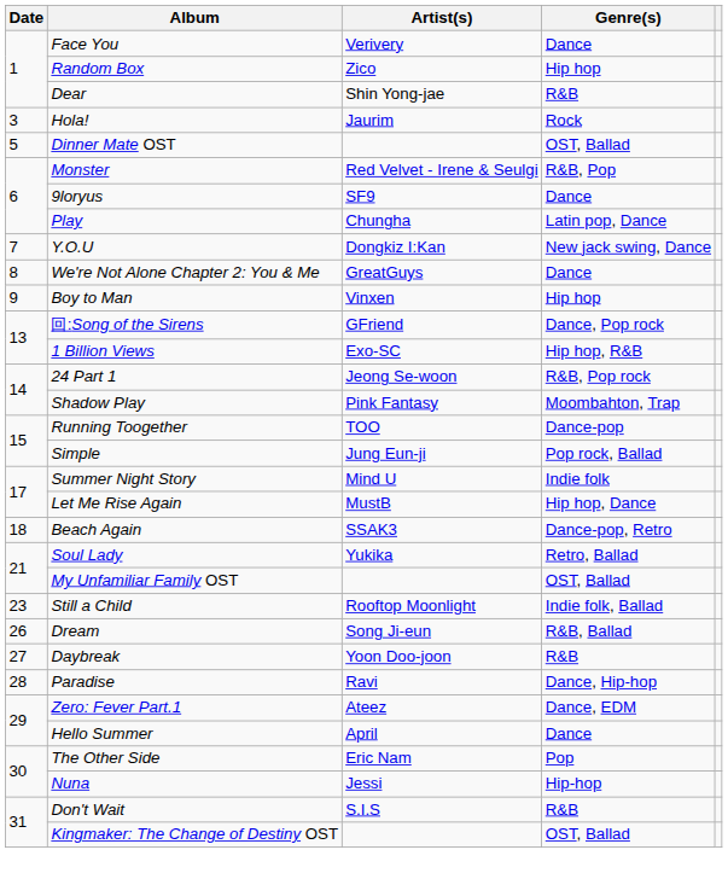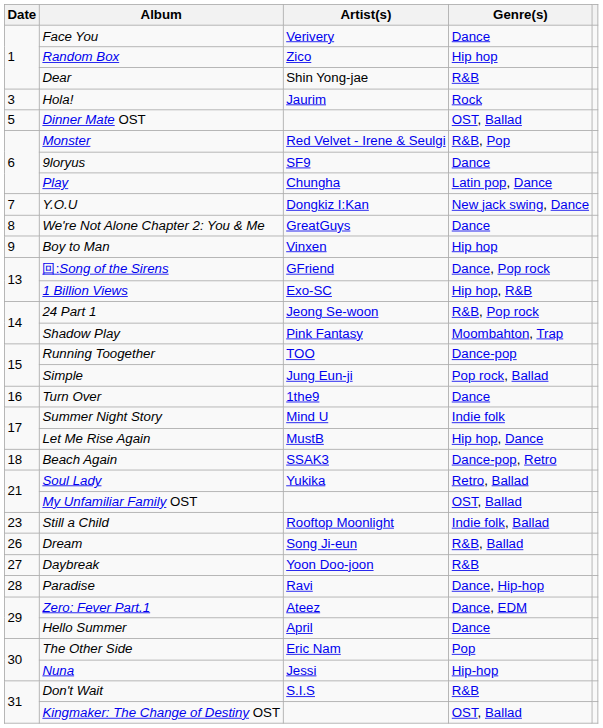+ row: 16 | Turn Over | 1the9 | Dance
